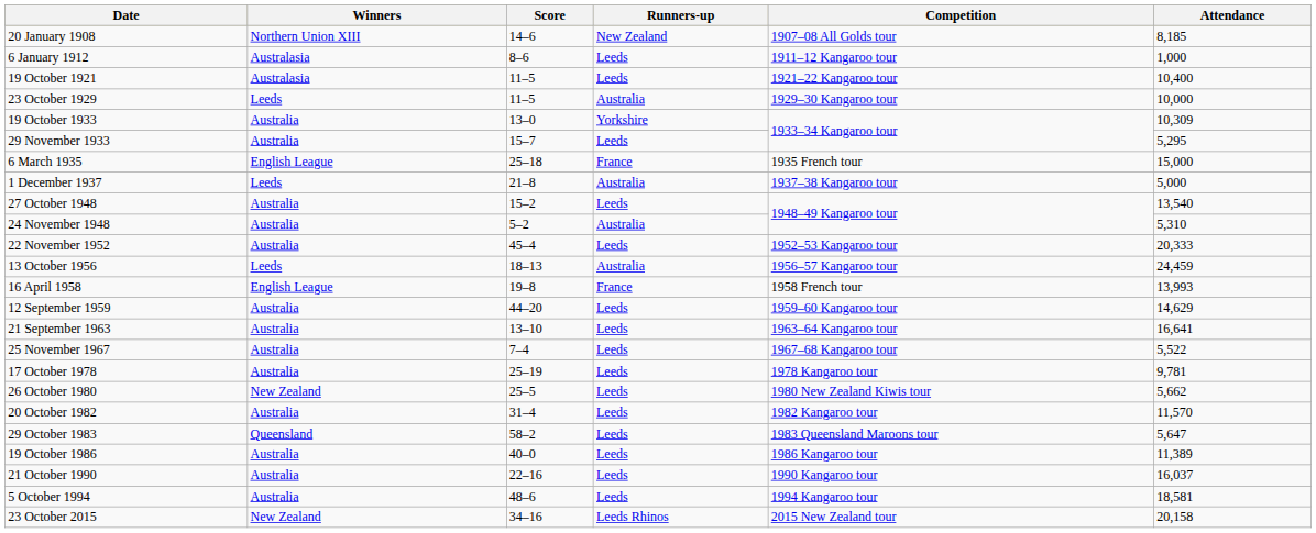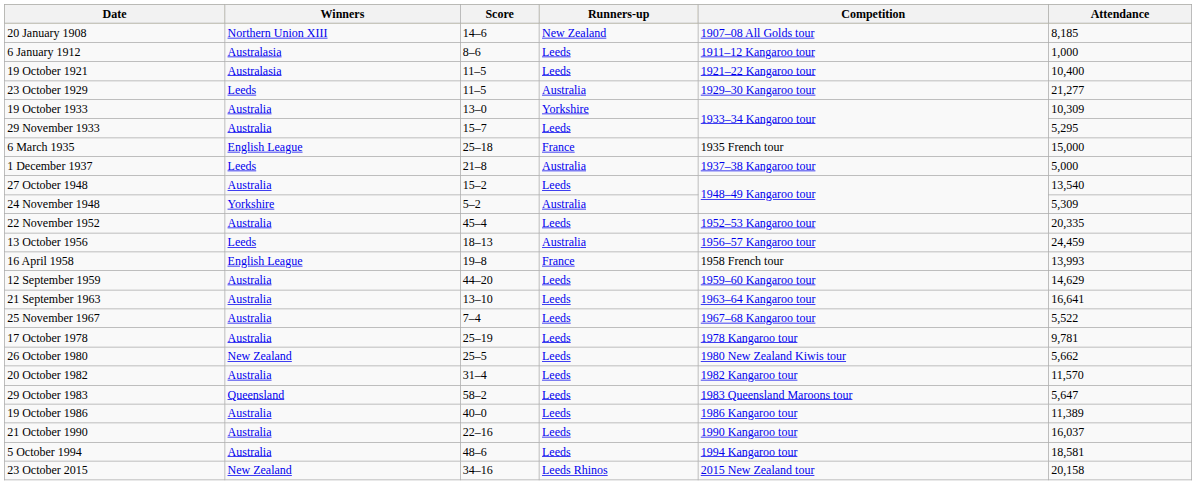23 October 1929 | Attendance: 10,000 -> 21,277
24 November 1948 | Winners: Australia -> Yorkshire
24 November 1948 | Attendance: 5,310 -> 5,309
22 November 1952 | Attendance: 20,333 -> 20,335
